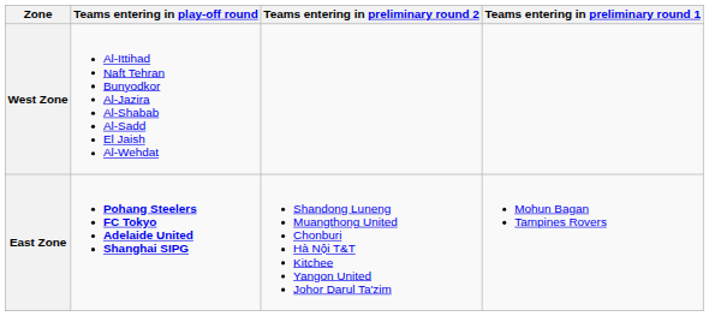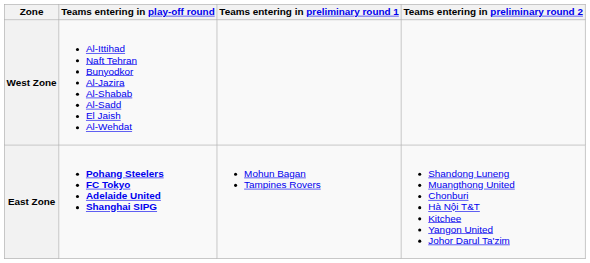columns swapped: Teams entering in preliminary round 2 <-> Teams entering in preliminary round 1
